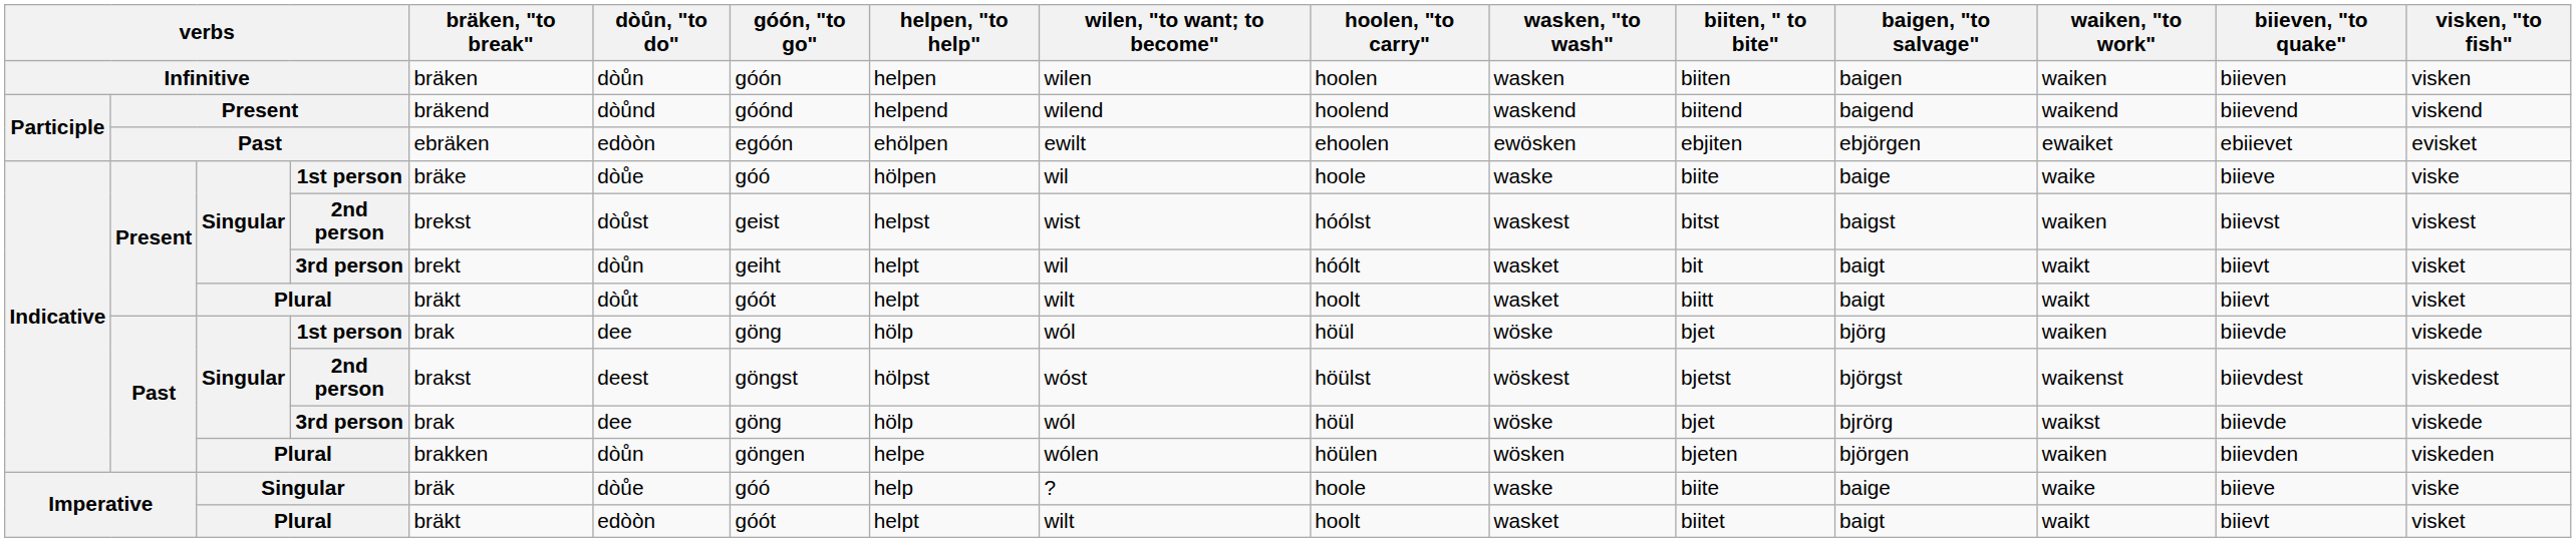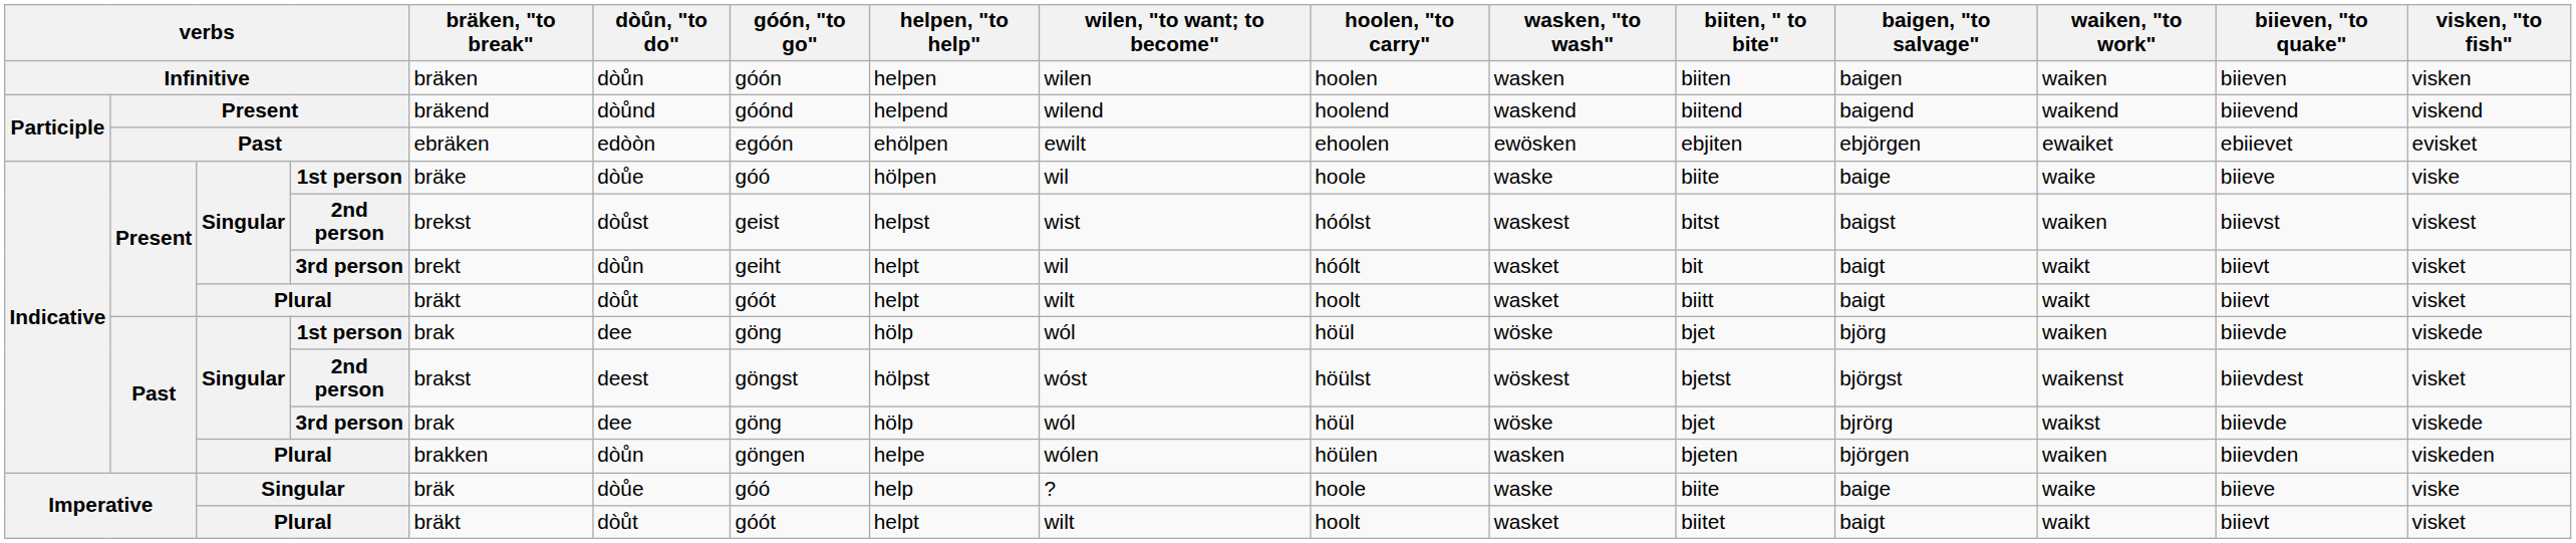Past / 2nd person | visken, "to fish": viskedest -> visket
Past / Plural | wasken, "to wash": wösken -> wasken
Imperative / Plural | dòůn, "to do": edòòn -> dòůt
